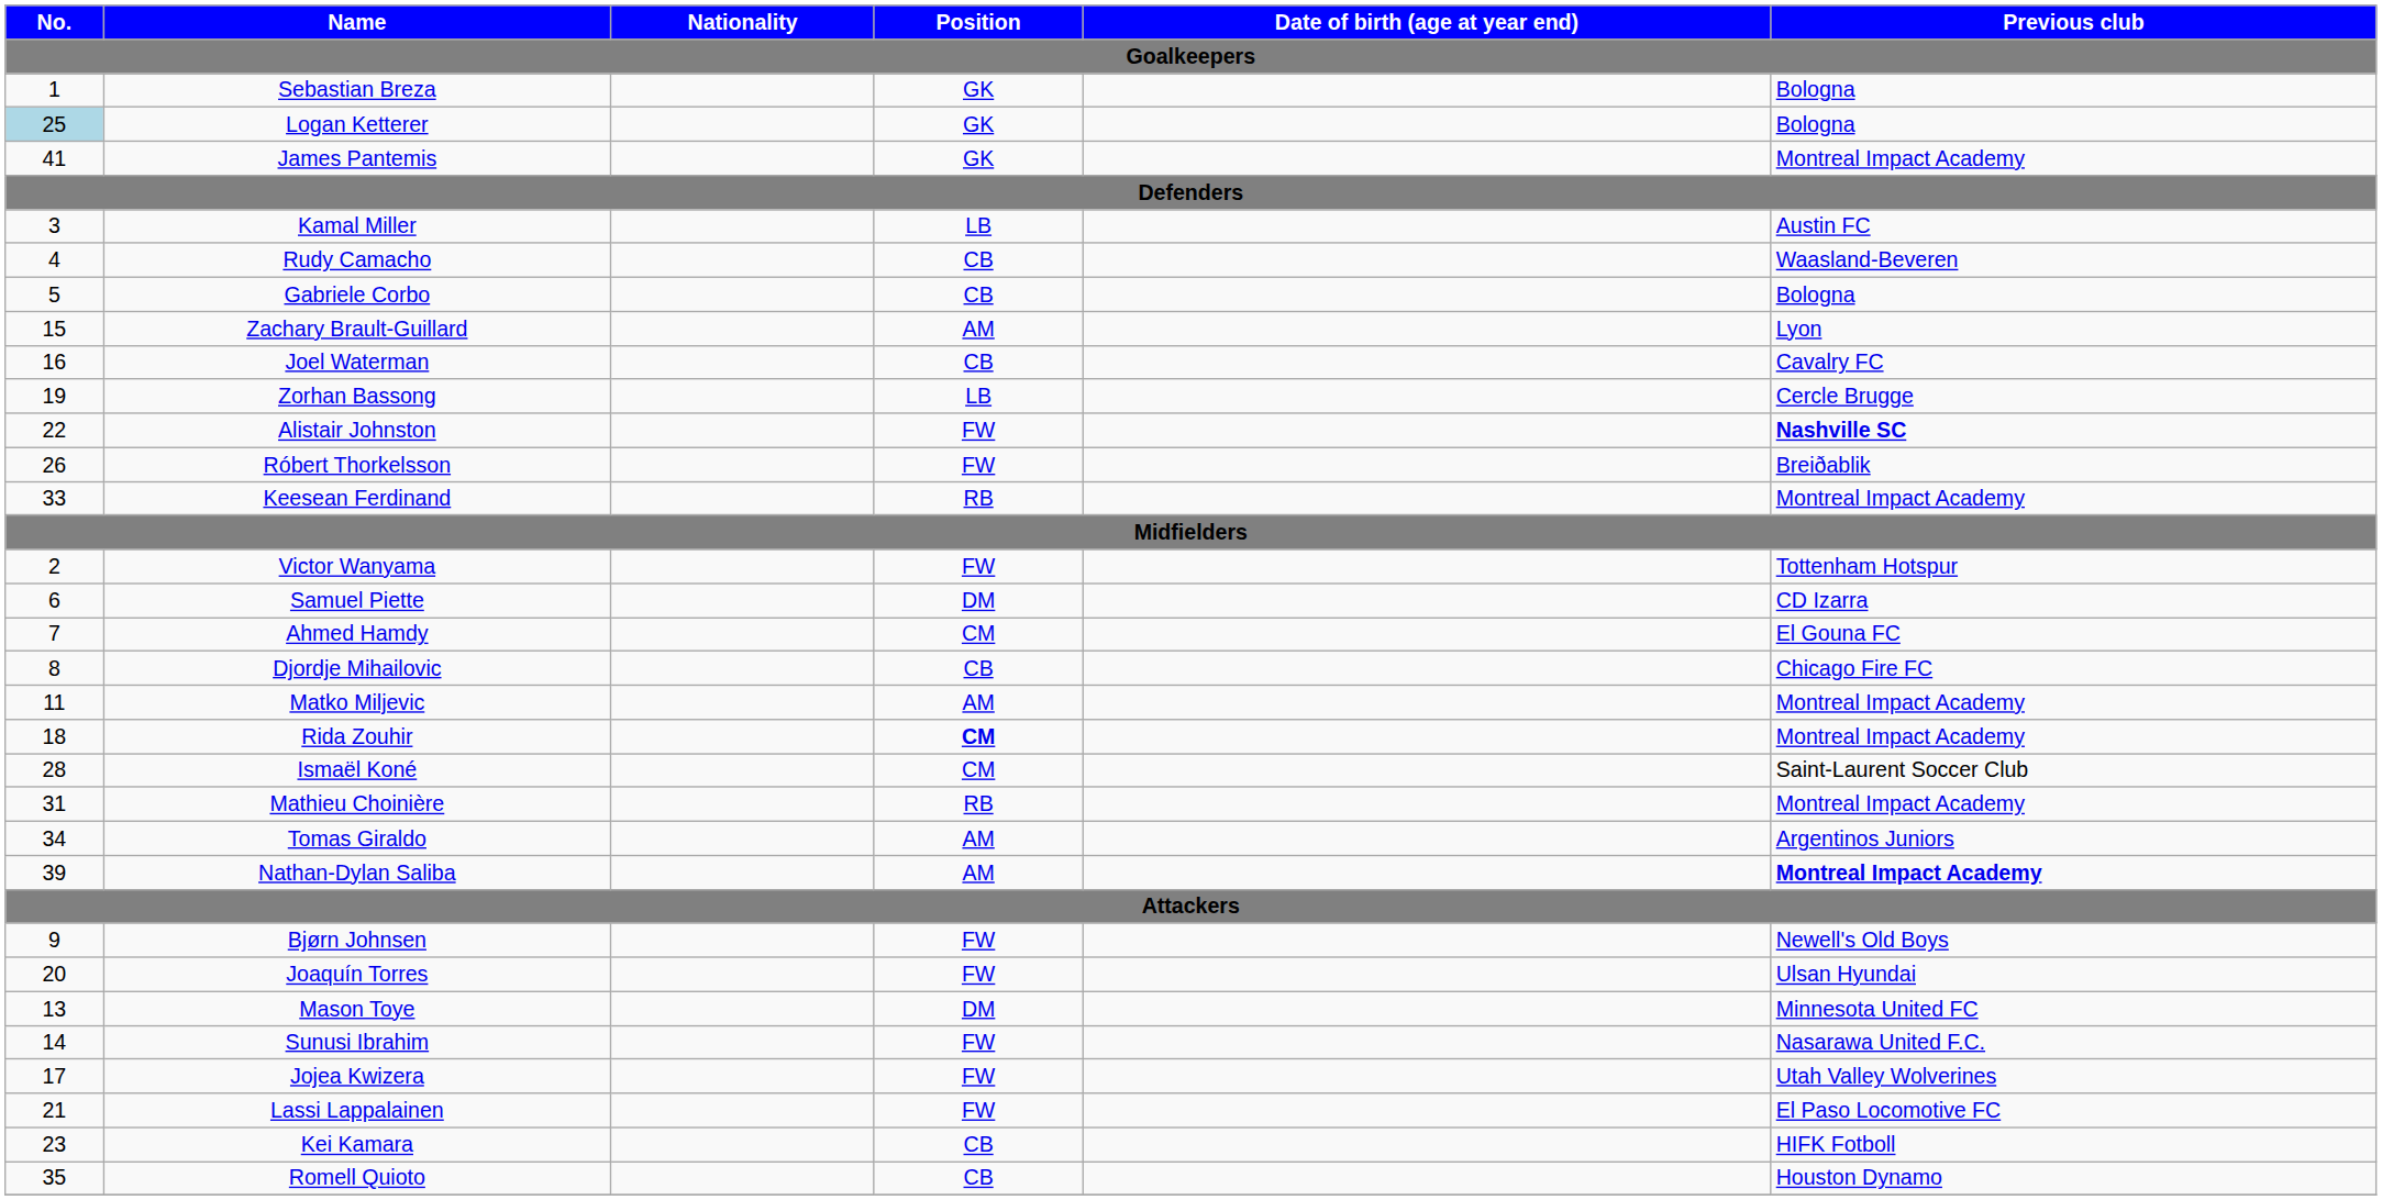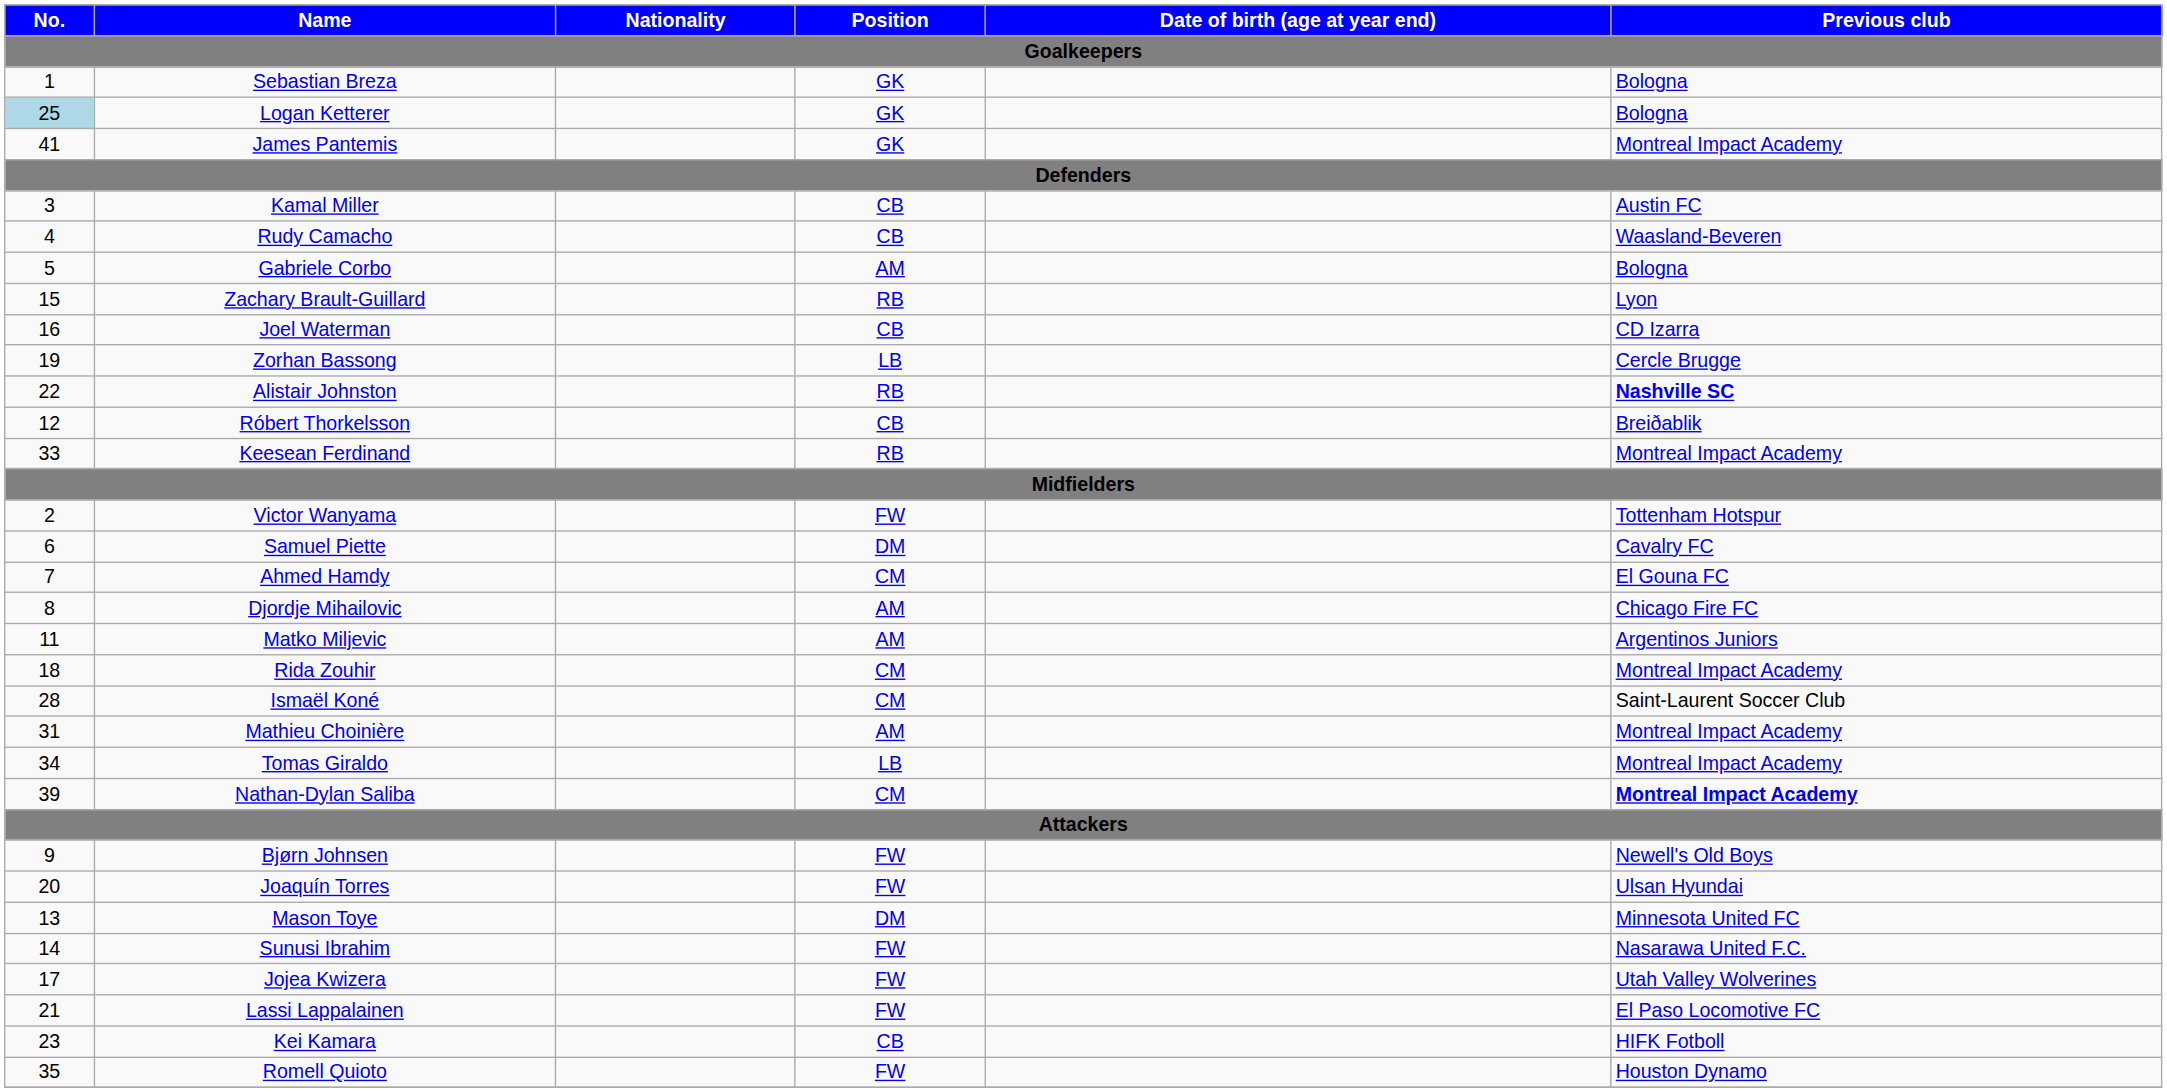Kamal Miller | Position: LB -> CB
Gabriele Corbo | Position: CB -> AM
Zachary Brault-Guillard | Position: AM -> RB
Joel Waterman | Previous club: Cavalry FC -> CD Izarra
Alistair Johnston | Position: FW -> RB
Róbert Thorkelsson | No.: 26 -> 12
Róbert Thorkelsson | Position: FW -> CB
Samuel Piette | Previous club: CD Izarra -> Cavalry FC
Djordje Mihailovic | Position: CB -> AM
Matko Miljevic | Previous club: Montreal Impact Academy -> Argentinos Juniors
Rida Zouhir | Position: bold -> normal
Mathieu Choinière | Position: RB -> AM
Tomas Giraldo | Position: AM -> LB
Tomas Giraldo | Previous club: Argentinos Juniors -> Montreal Impact Academy
Nathan-Dylan Saliba | Position: AM -> CM
Romell Quioto | Position: CB -> FW
